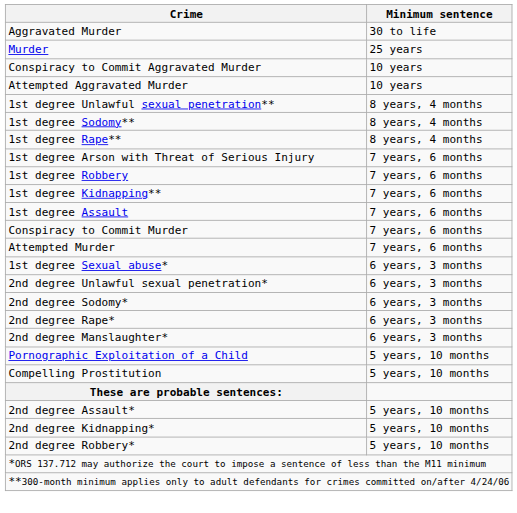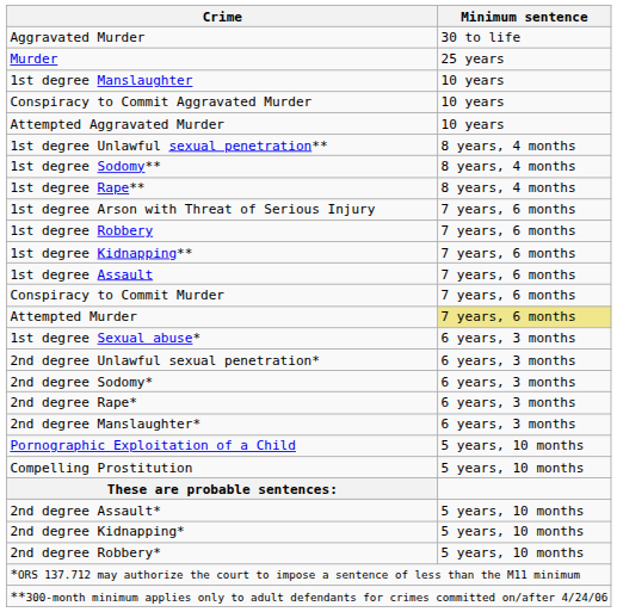+ row: 1st degree Manslaughter | 10 years
Attempted Murder | Minimum sentence: no background -> khaki background
